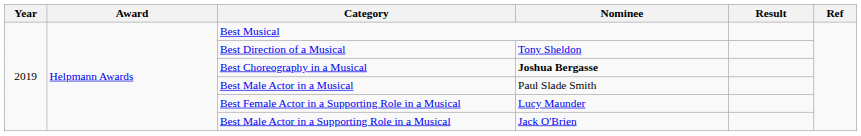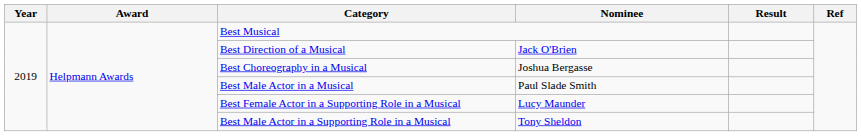Best Direction of a Musical | Nominee: Tony Sheldon -> Jack O'Brien
Best Choreography in a Musical | Nominee: bold -> normal
Best Male Actor in a Supporting Role in a Musical | Nominee: Jack O'Brien -> Tony Sheldon
